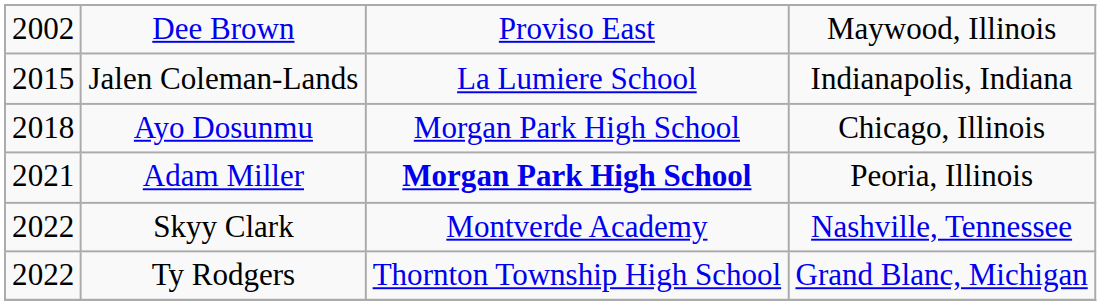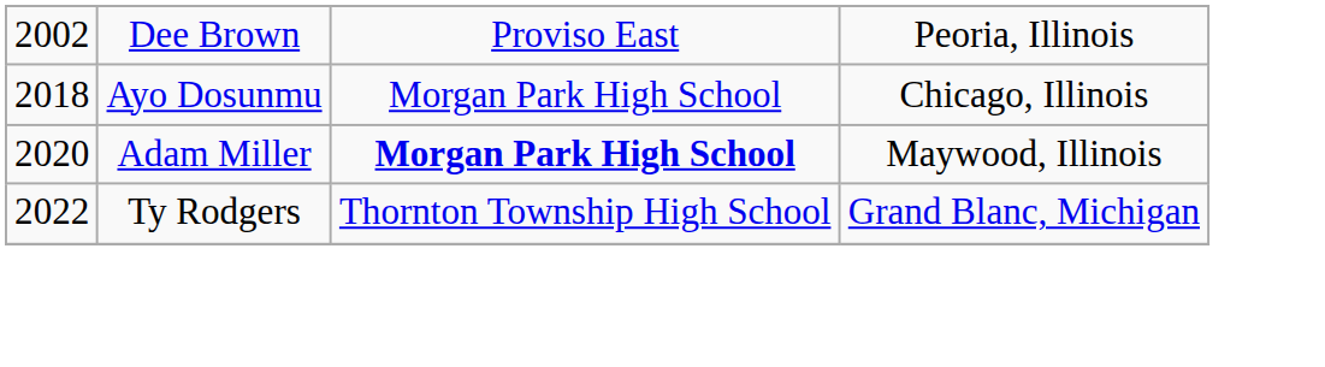Dee Brown | column 4: Maywood, Illinois -> Peoria, Illinois
- row: 2015 | Jalen Coleman-Lands | La Lumiere School | Indianapolis, Indiana
Adam Miller | column 1: 2021 -> 2020
Adam Miller | column 4: Peoria, Illinois -> Maywood, Illinois
- row: 2022 | Skyy Clark | Montverde Academy | Nashville, Tennessee
